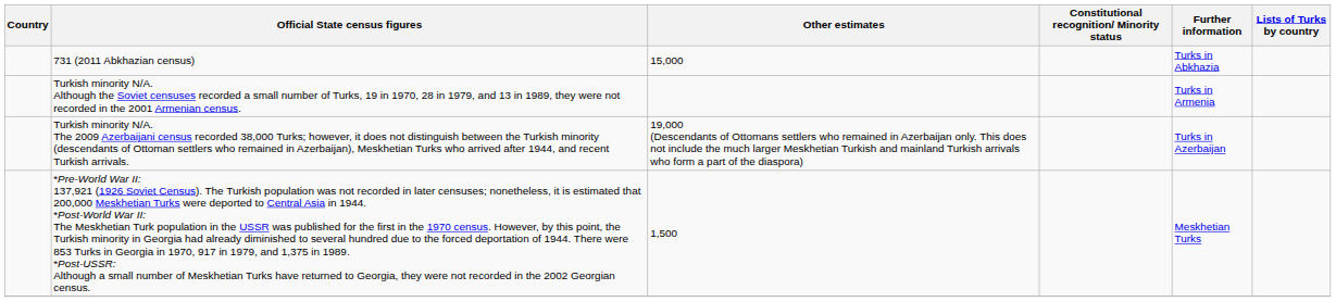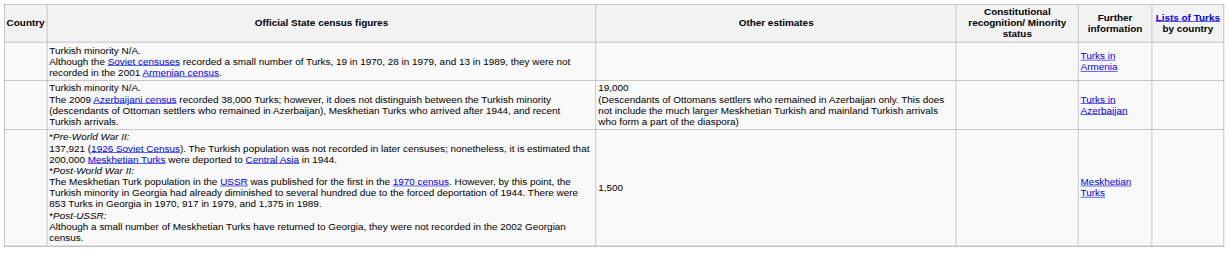- row: 731 (2011 Abkhazian census) | 15,000 | Turks in Abkhazia
